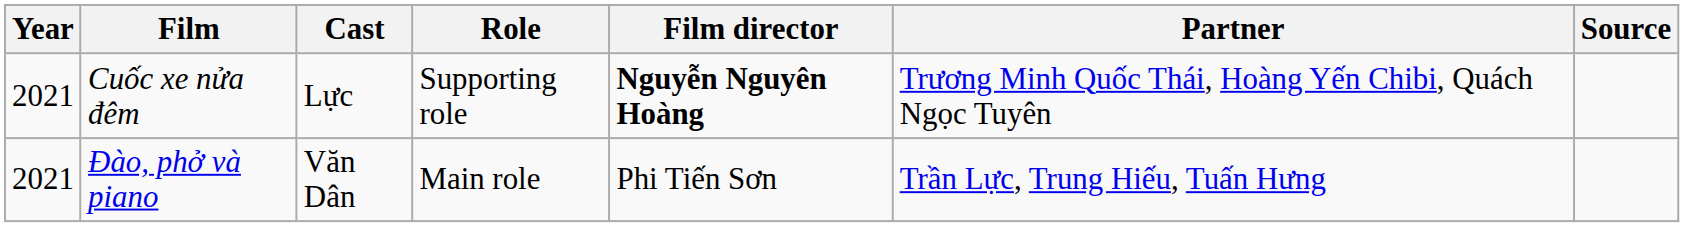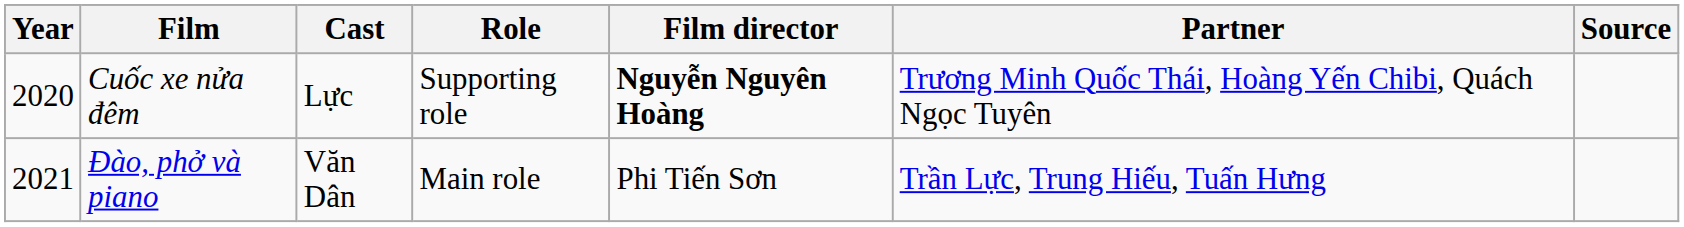Cuốc xe nửa đêm | Year: 2021 -> 2020
